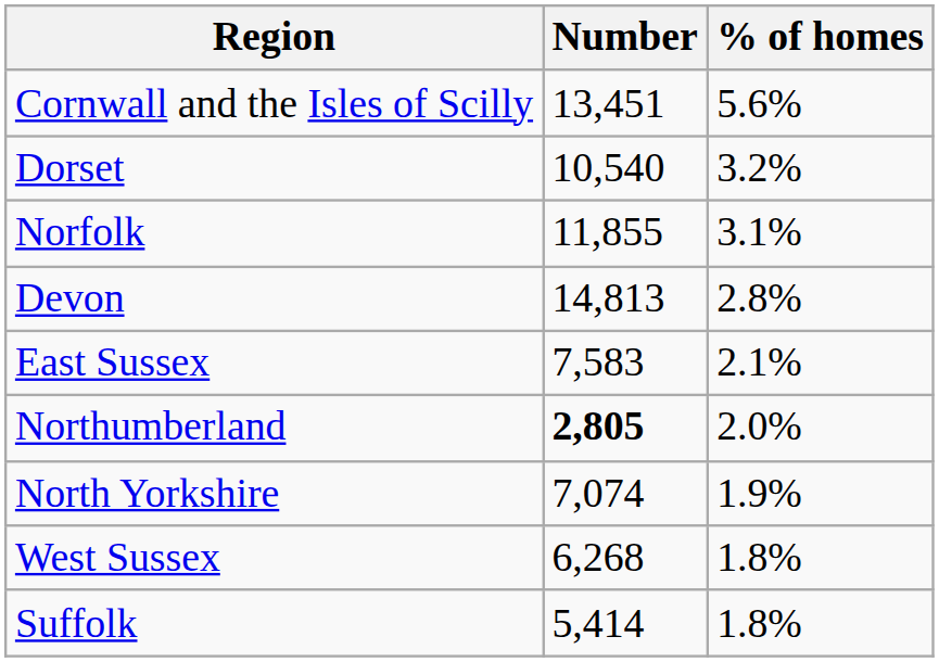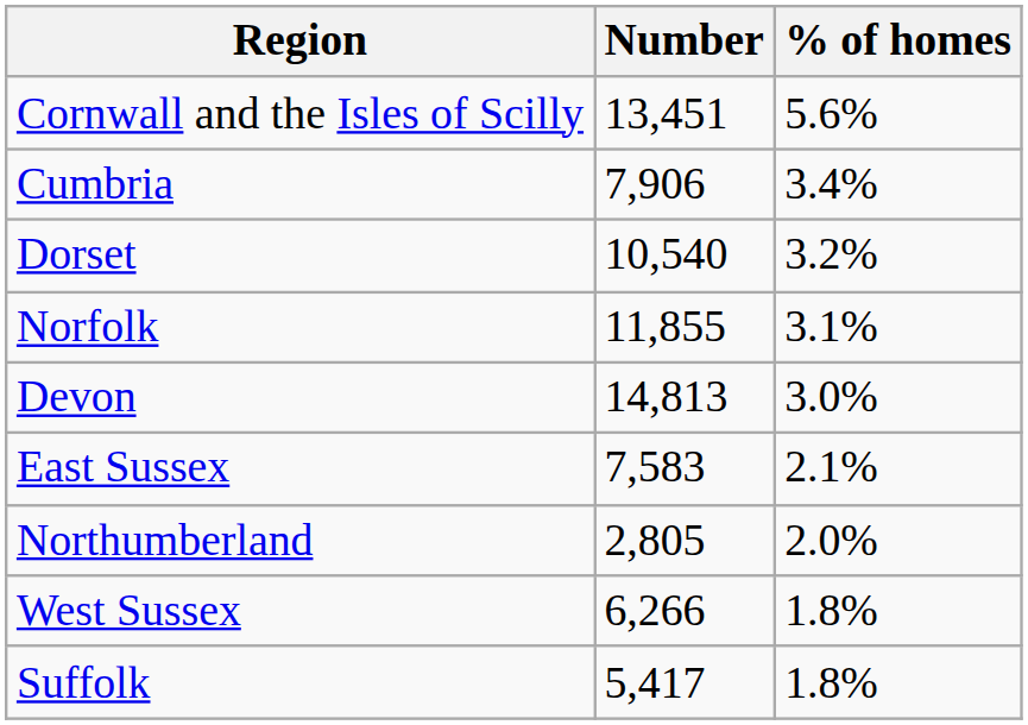+ row: Cumbria | 7,906 | 3.4%
Devon | % of homes: 2.8% -> 3.0%
Northumberland | Number: bold -> normal
- row: North Yorkshire | 7,074 | 1.9%
West Sussex | Number: 6,268 -> 6,266
Suffolk | Number: 5,414 -> 5,417
